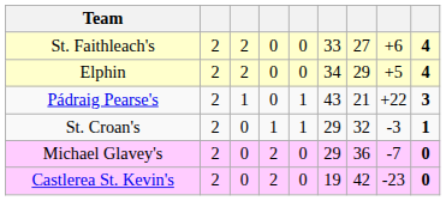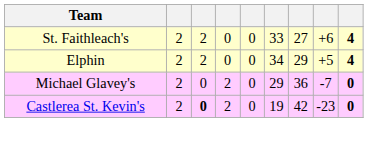- row: Pádraig Pearse's | 2 | 1 | 0 | 1 | 43 | 21 | +22 | 3
- row: St. Croan's | 2 | 0 | 1 | 1 | 29 | 32 | -3 | 1
Castlerea St. Kevin's | column 3: normal -> bold
